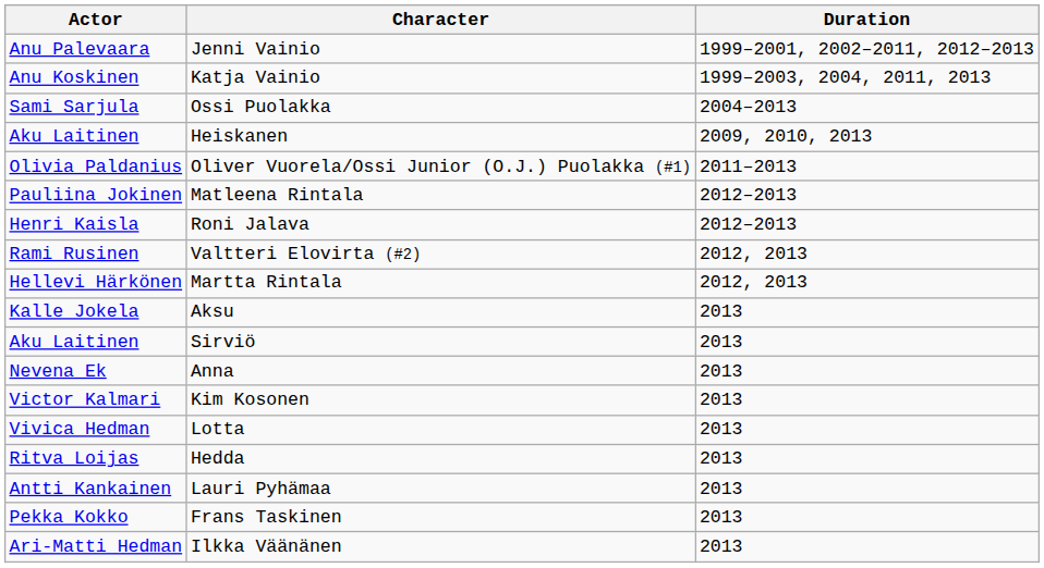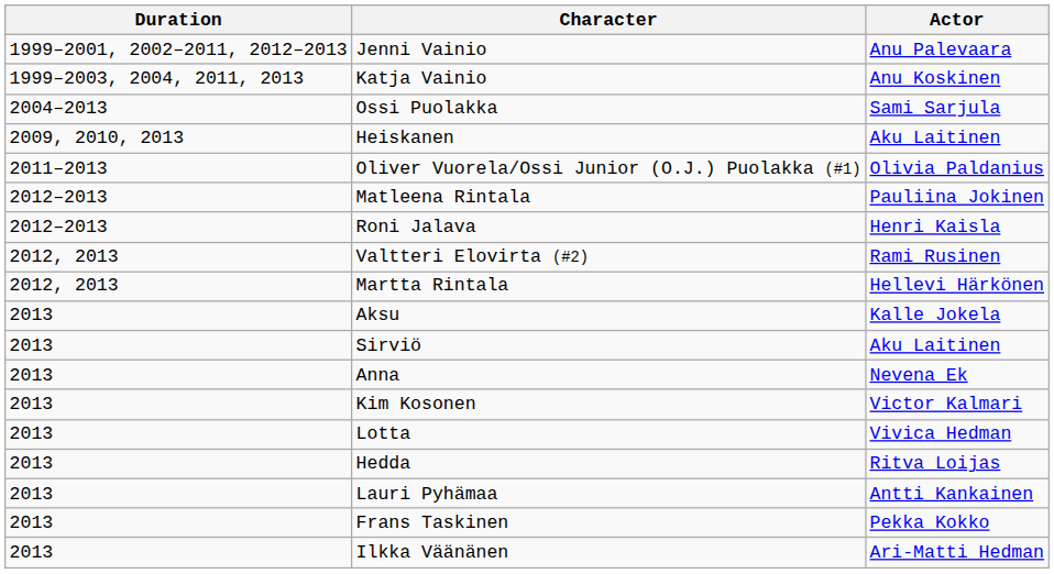columns swapped: Actor <-> Duration
